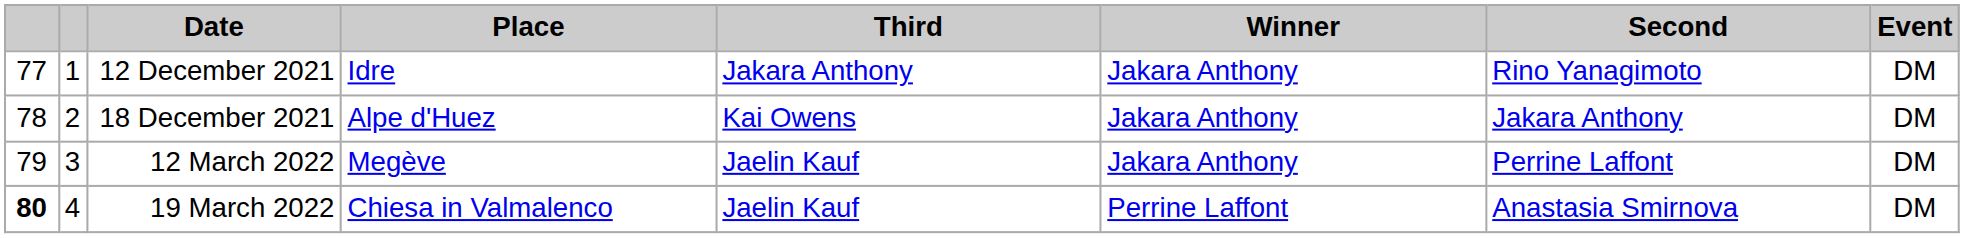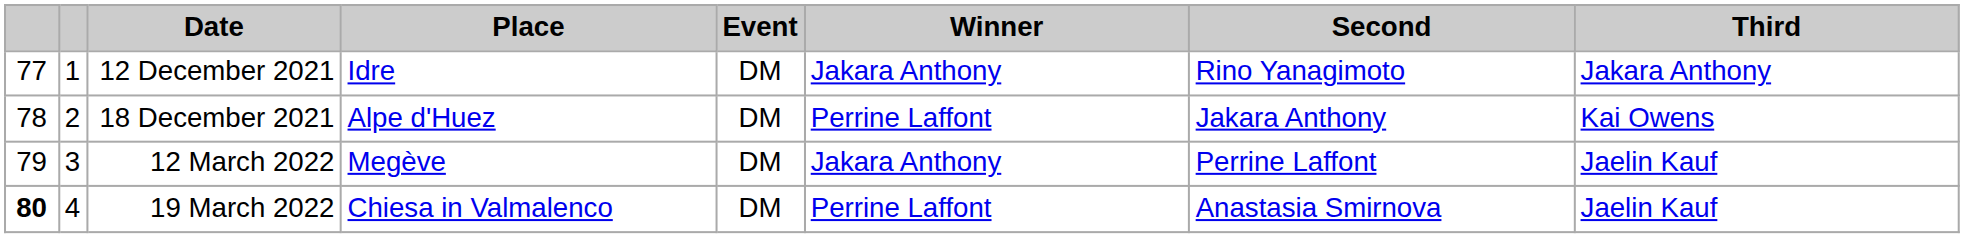columns swapped: Event <-> Third
18 December 2021 | Winner: Jakara Anthony -> Perrine Laffont
